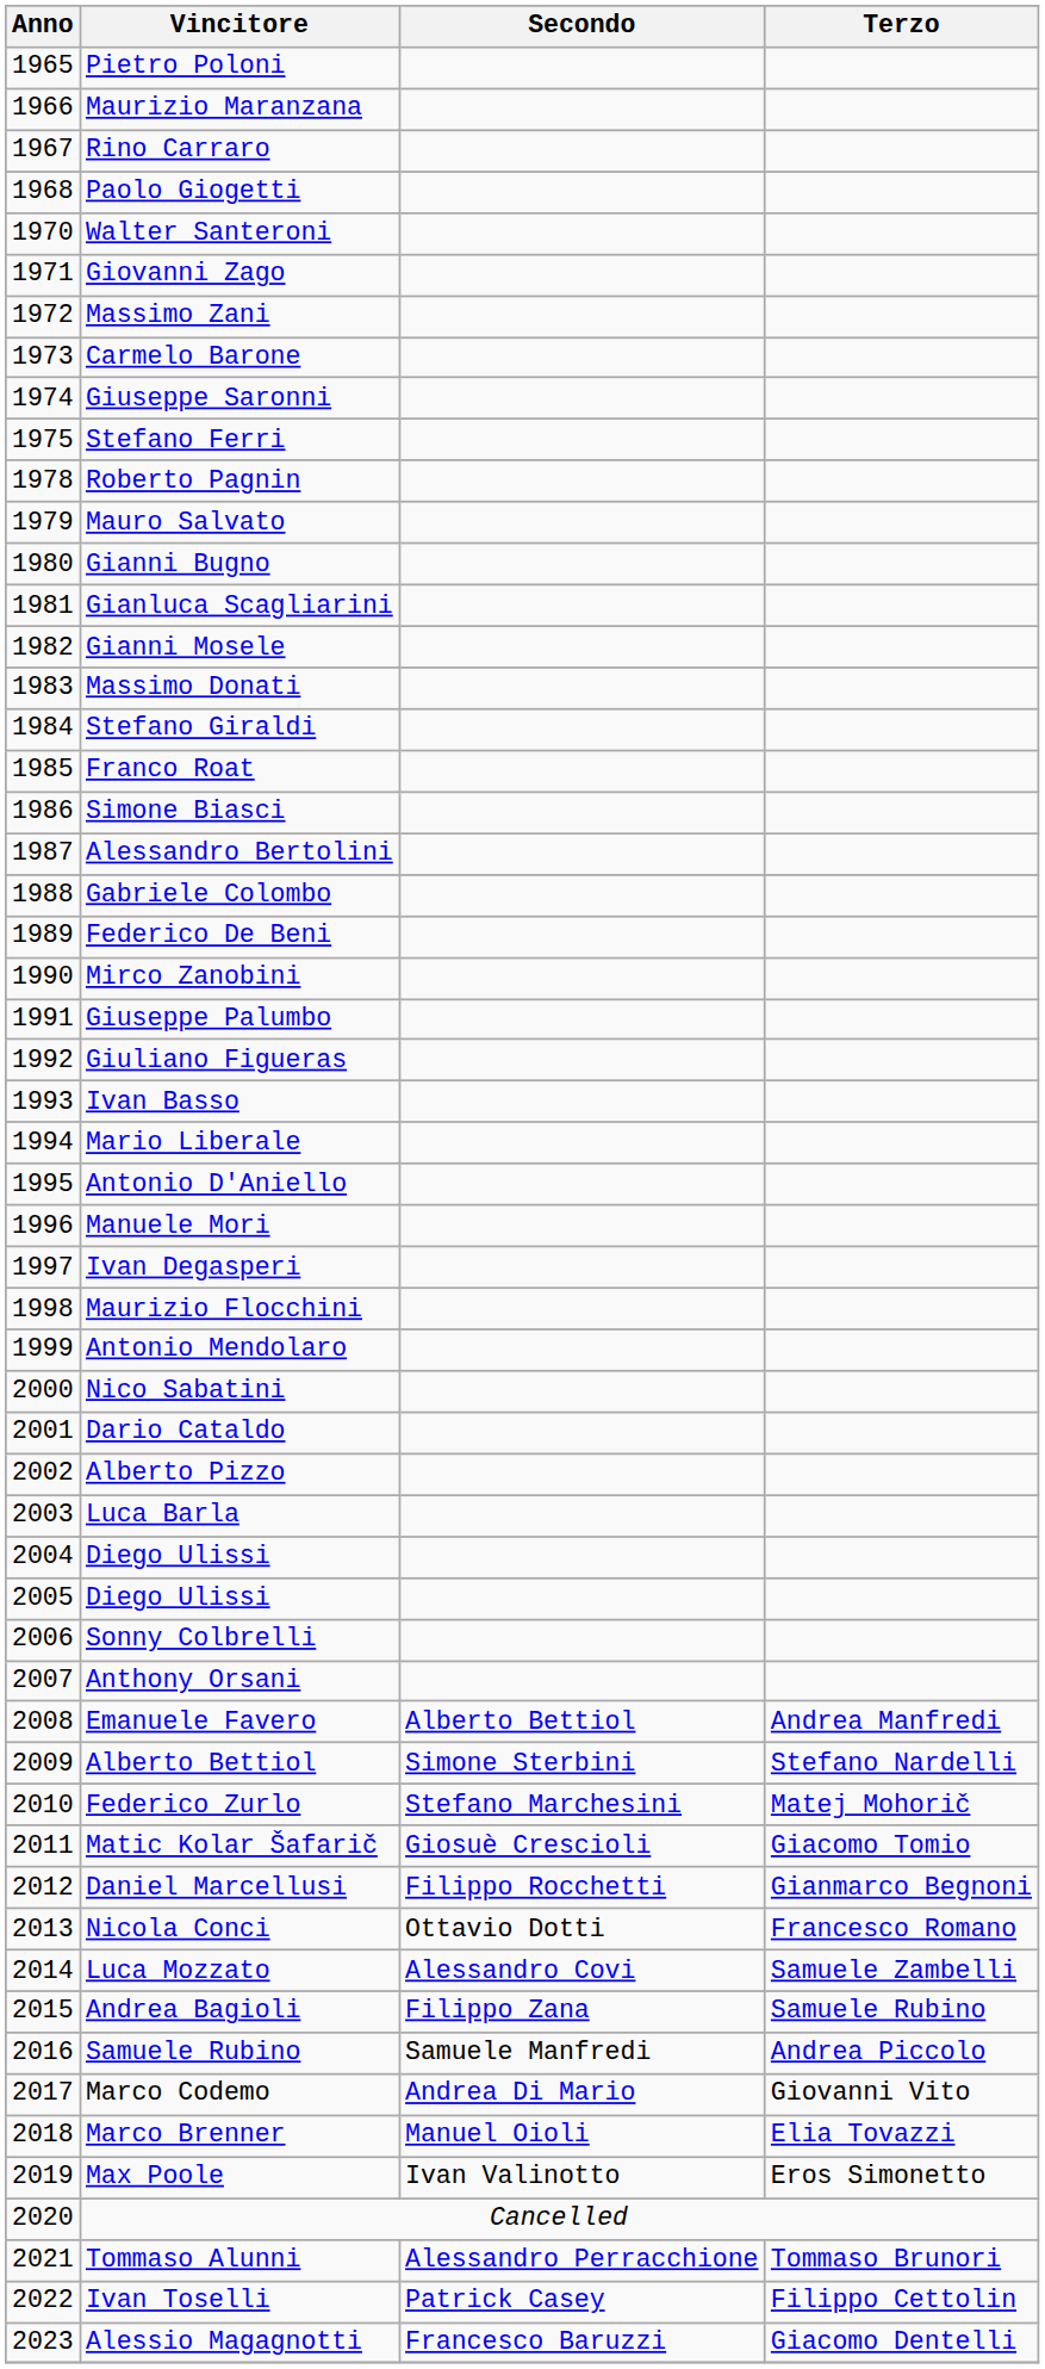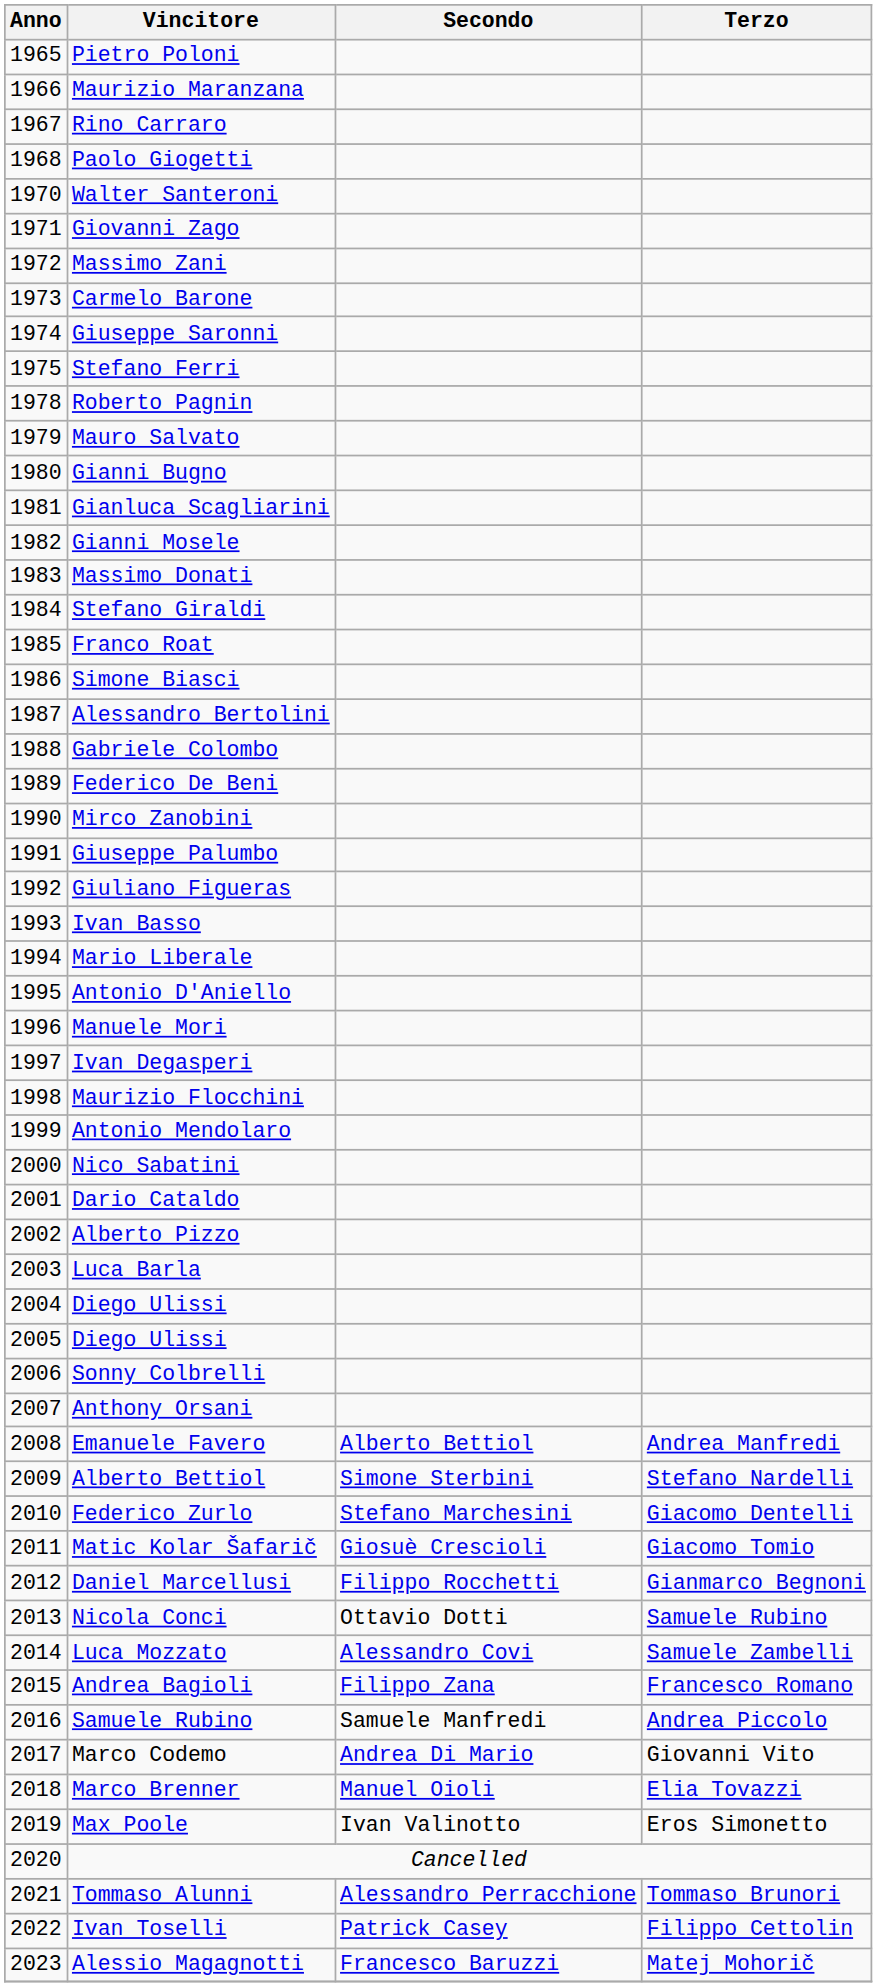Federico Zurlo | Terzo: Matej Mohorič -> Giacomo Dentelli
Nicola Conci | Terzo: Francesco Romano -> Samuele Rubino
Andrea Bagioli | Terzo: Samuele Rubino -> Francesco Romano
Alessio Magagnotti | Terzo: Giacomo Dentelli -> Matej Mohorič
